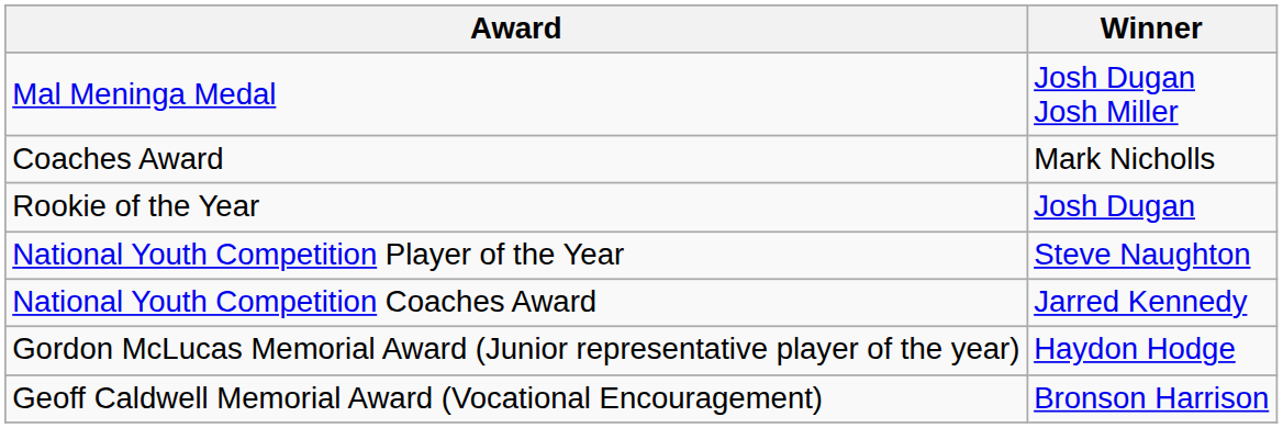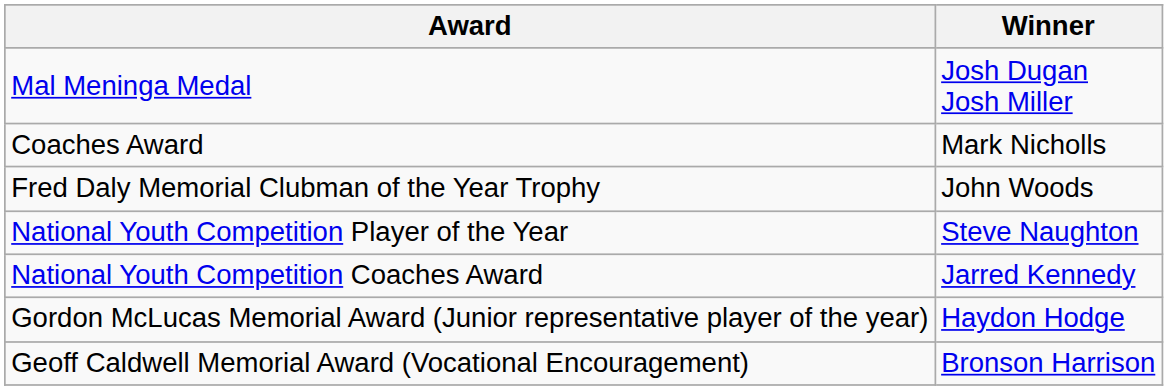- row: Rookie of the Year | Josh Dugan
+ row: Fred Daly Memorial Clubman of the Year Trophy | John Woods
